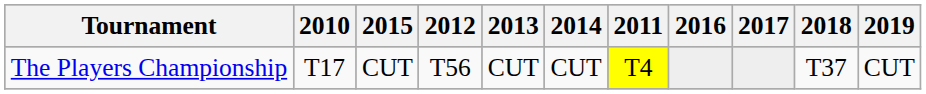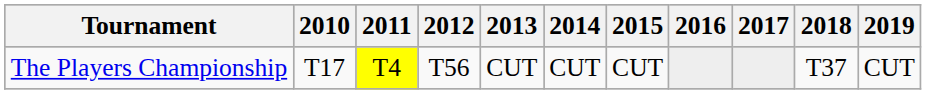columns swapped: 2011 <-> 2015
